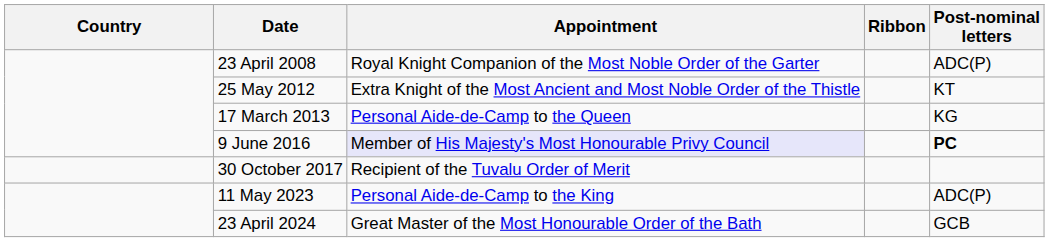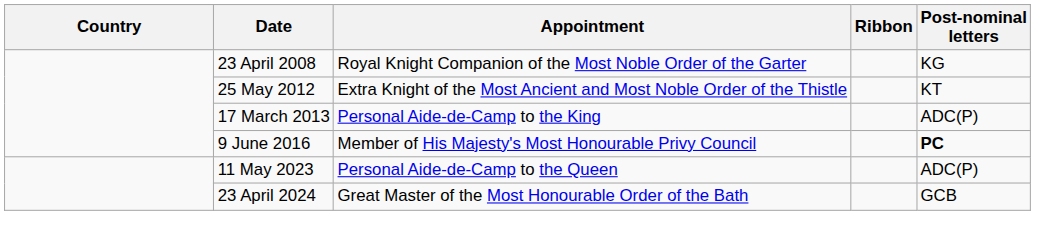23 April 2008 | Post-nominal letters: ADC(P) -> KG
17 March 2013 | Appointment: Personal Aide-de-Camp to the Queen -> Personal Aide-de-Camp to the King
17 March 2013 | Post-nominal letters: KG -> ADC(P)
9 June 2016 | Appointment: lavender background -> no background
- row: 30 October 2017 | Recipient of the Tuvalu Order of Merit
11 May 2023 | Appointment: Personal Aide-de-Camp to the King -> Personal Aide-de-Camp to the Queen
